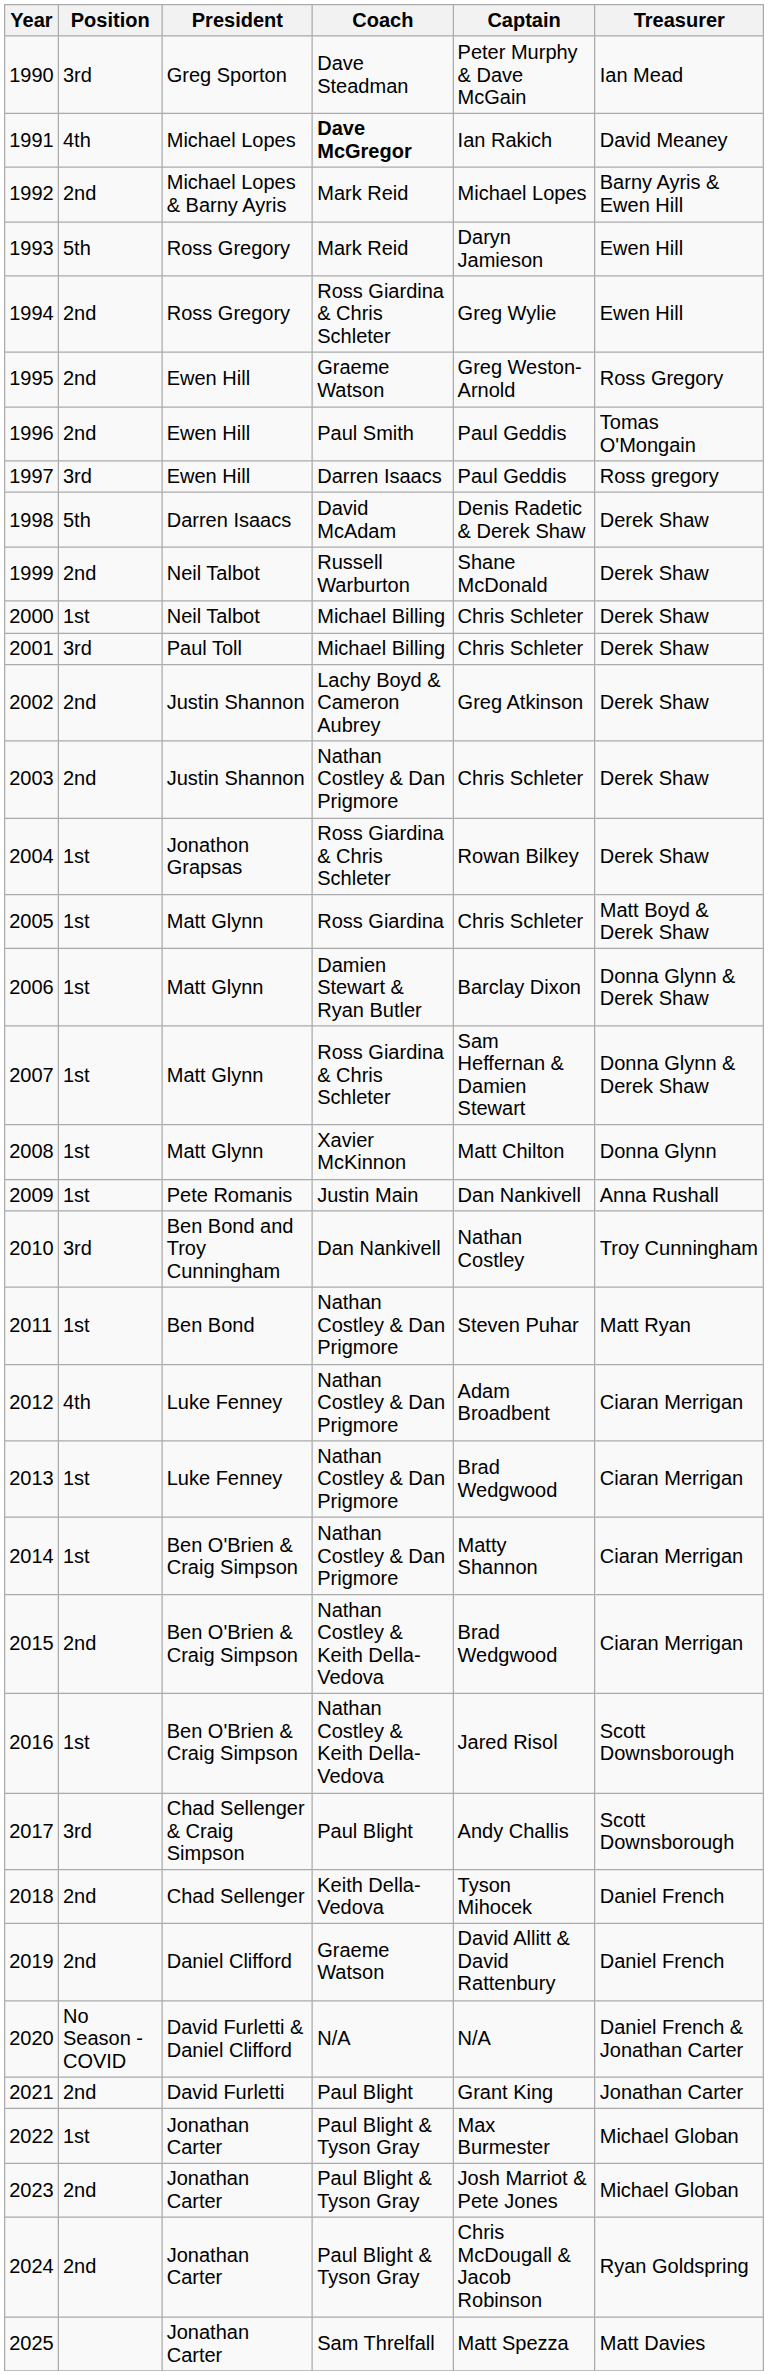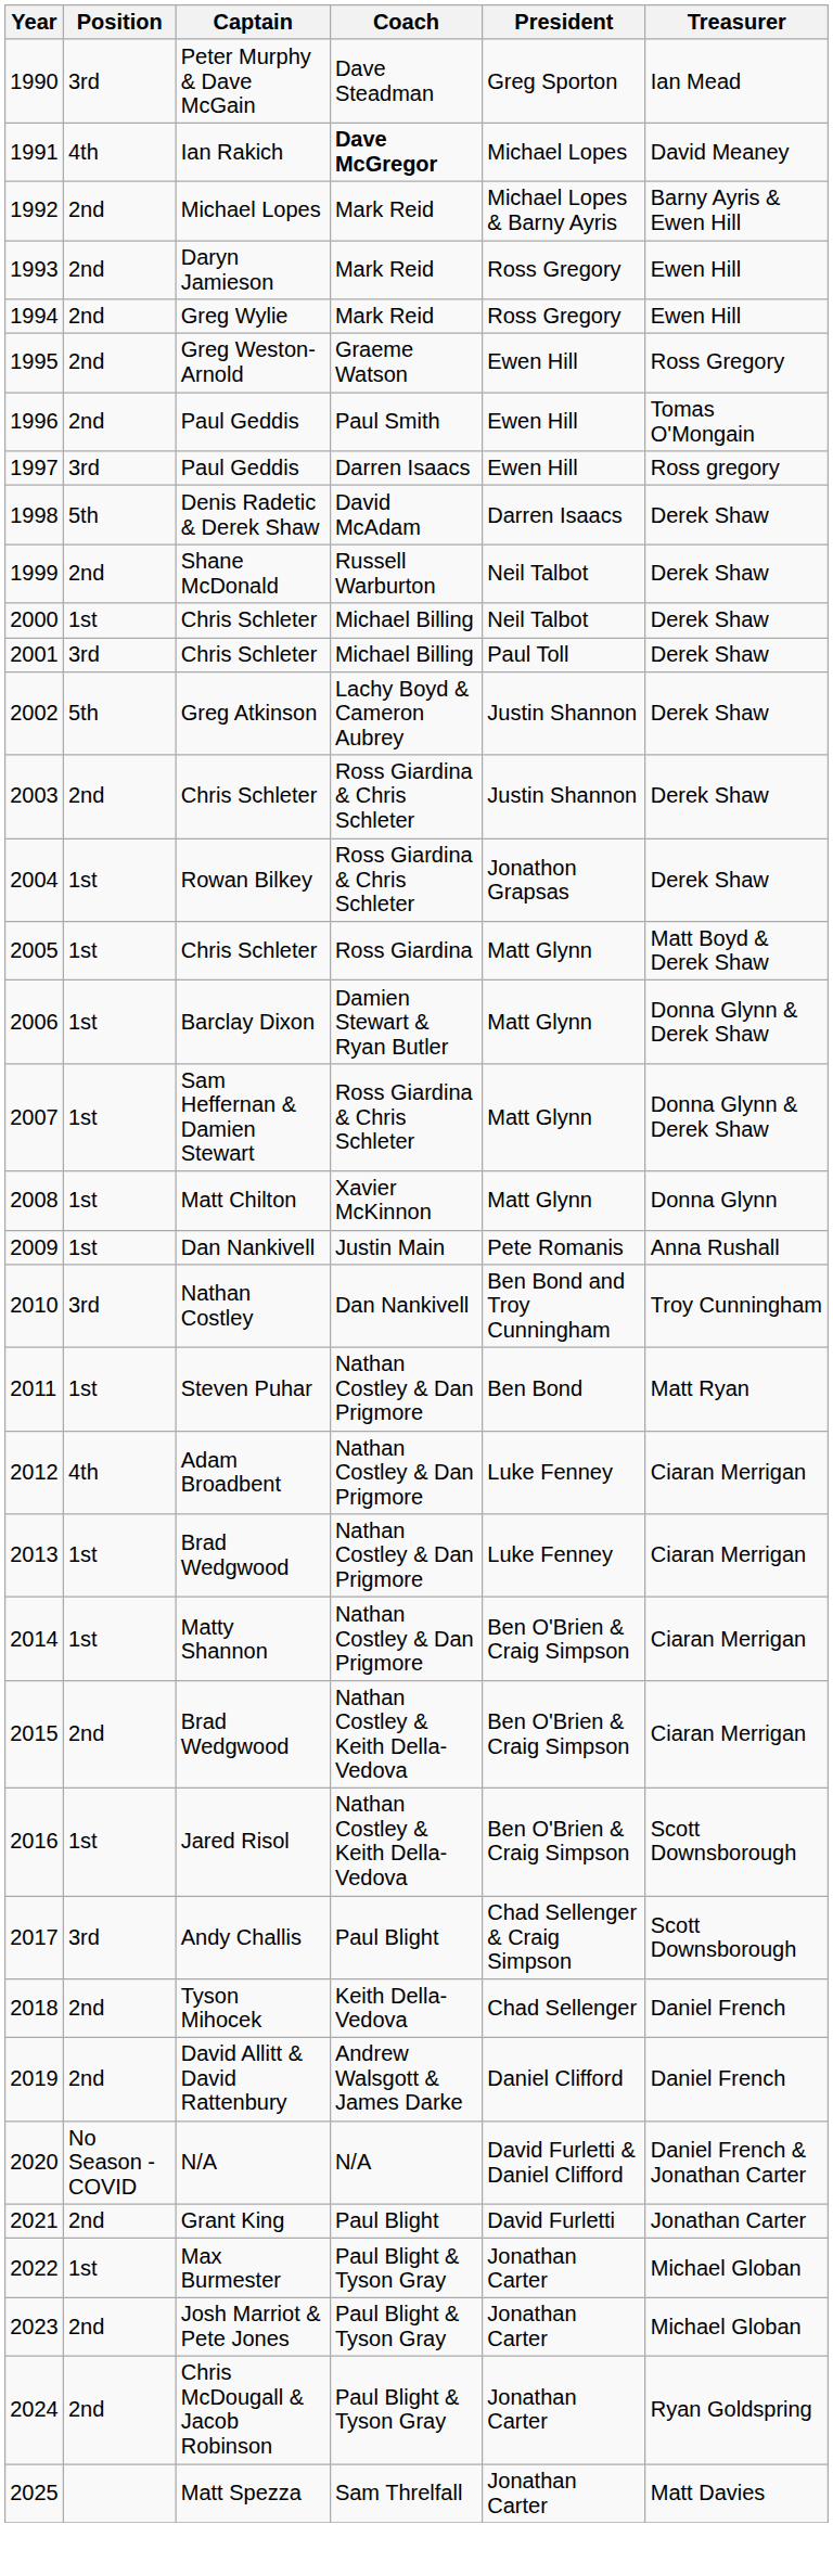columns swapped: President <-> Captain
1993 | Position: 5th -> 2nd
1994 | Coach: Ross Giardina & Chris Schleter -> Mark Reid
2002 | Position: 2nd -> 5th
2003 | Coach: Nathan Costley & Dan Prigmore -> Ross Giardina & Chris Schleter
2019 | Coach: Graeme Watson -> Andrew Walsgott & James Darke
